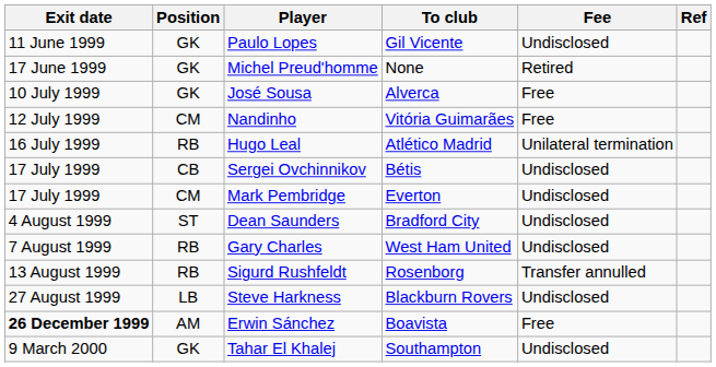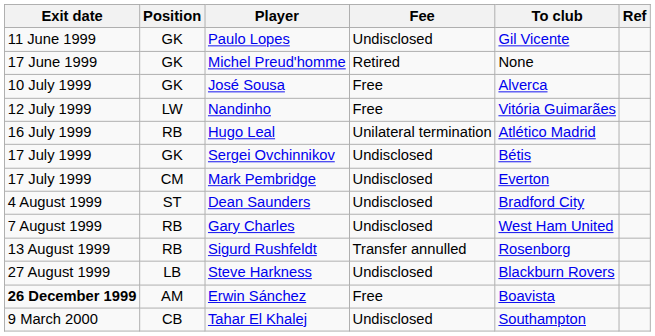columns swapped: To club <-> Fee
Nandinho | Position: CM -> LW
Sergei Ovchinnikov | Position: CB -> GK
Tahar El Khalej | Position: GK -> CB
